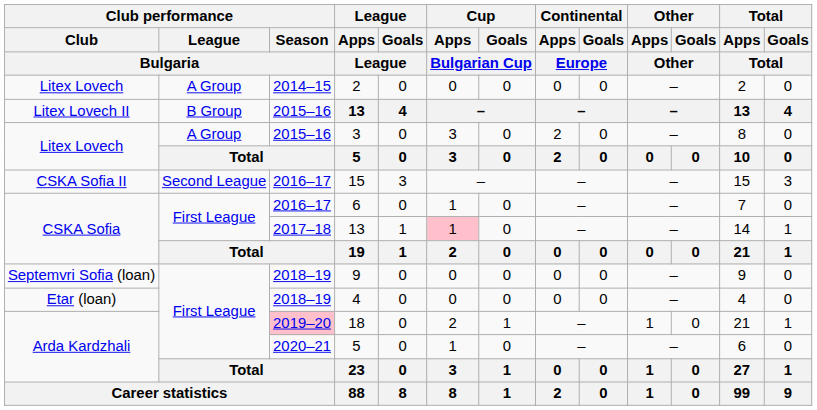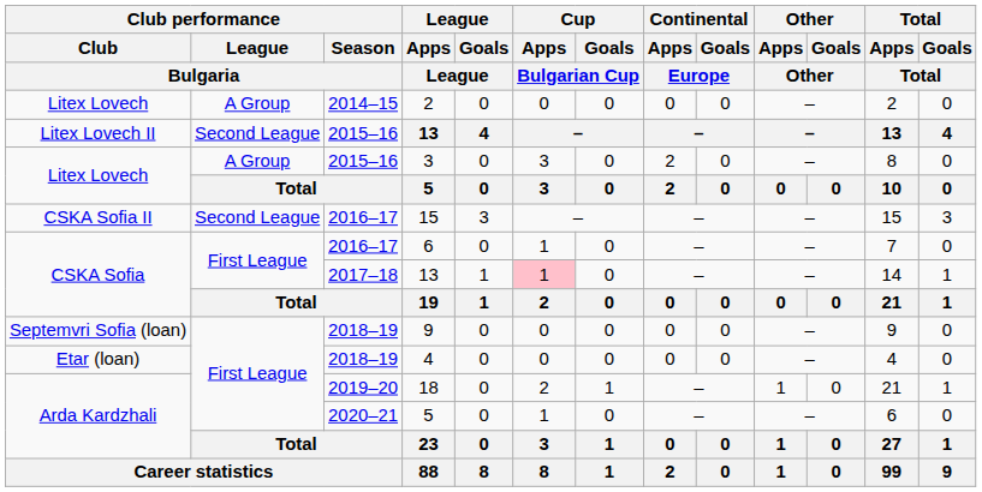Litex Lovech II / 13 | Club performance / League / Bulgaria: B Group -> Second League
18 | Club performance / Season / Bulgaria: pink background -> no background
